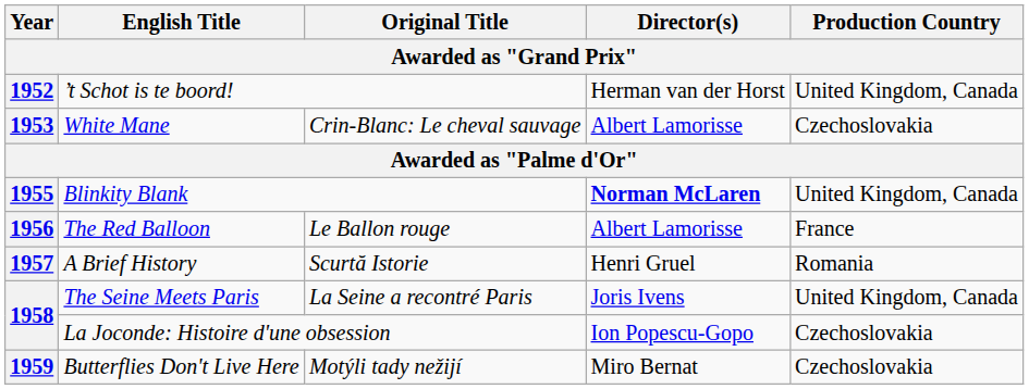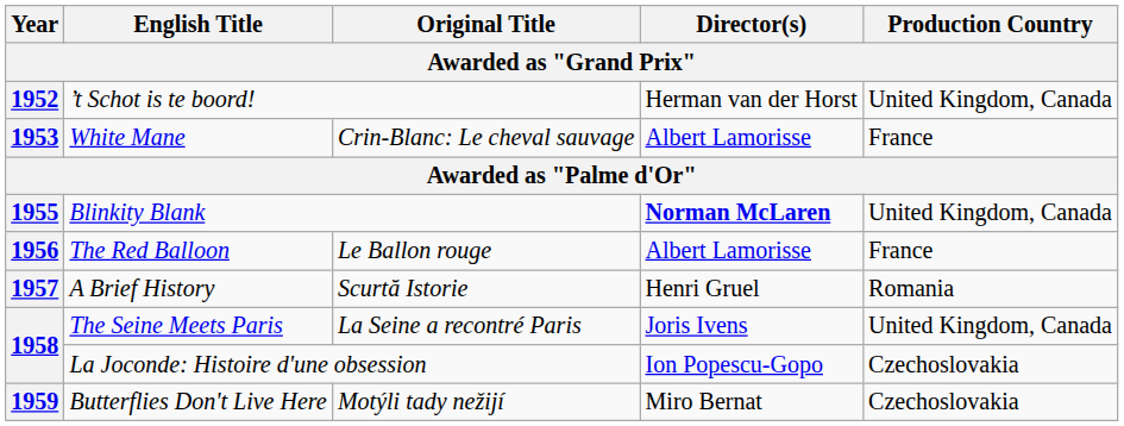White Mane | Production Country: Czechoslovakia -> France
